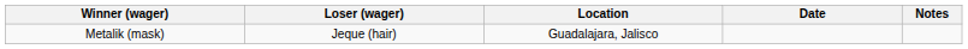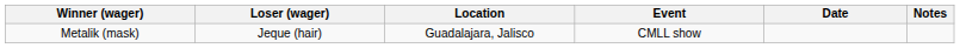+ column: Event | CMLL show
